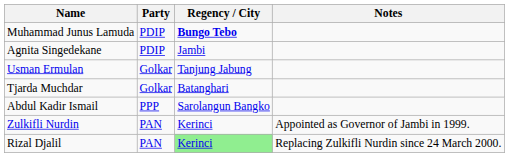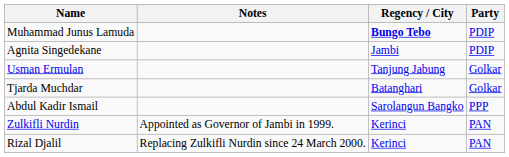columns swapped: Party <-> Notes
Rizal Djalil | Regency / City: lightgreen background -> no background
